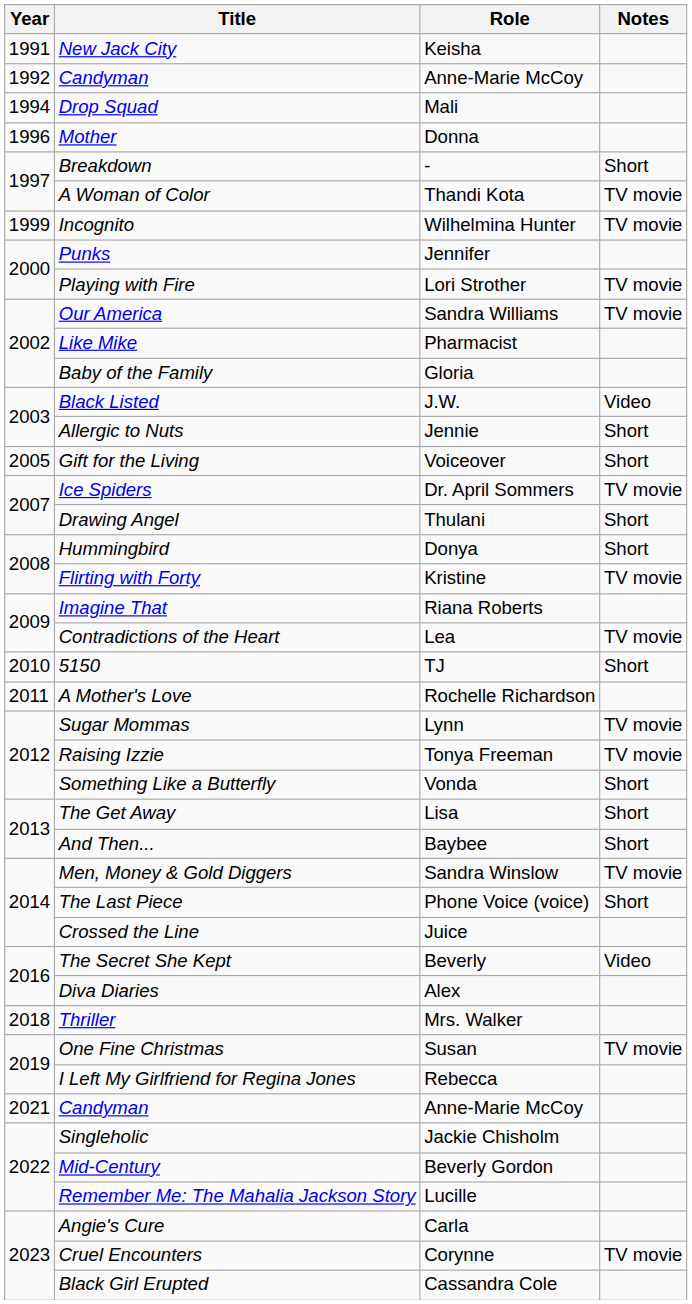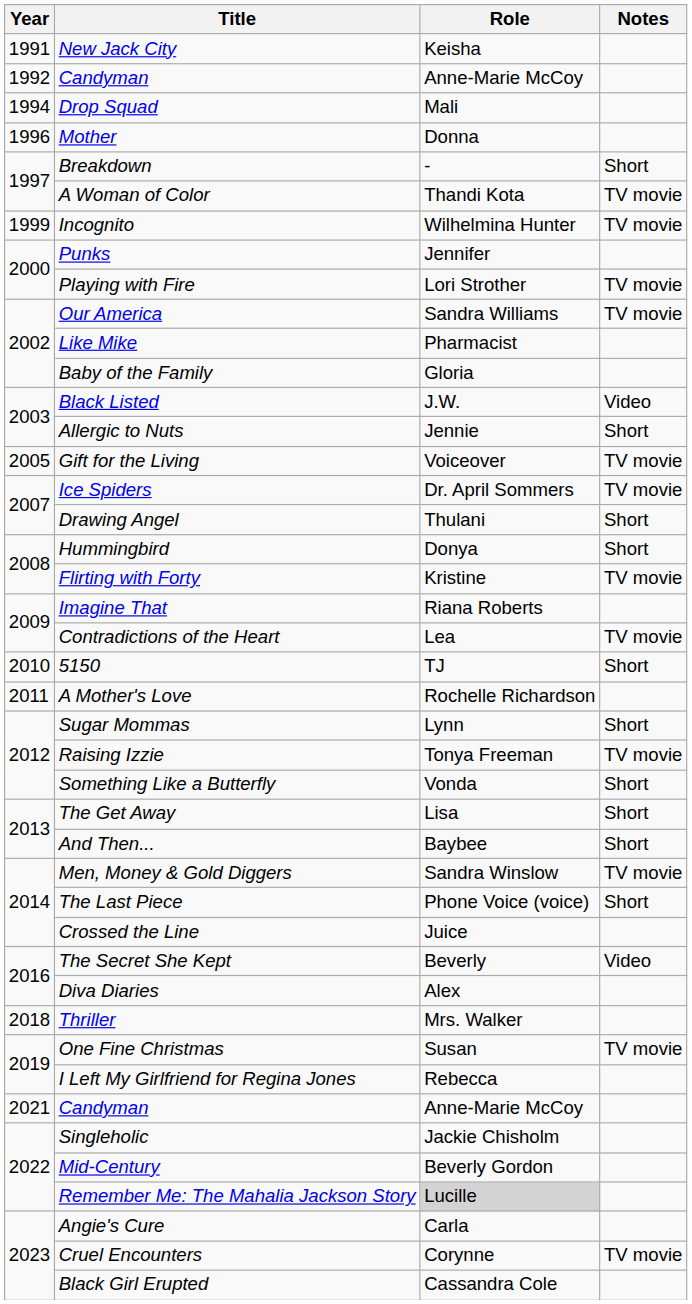Gift for the Living | Notes: Short -> TV movie
Sugar Mommas | Notes: TV movie -> Short
Remember Me: The Mahalia Jackson Story | Role: no background -> lightgrey background
